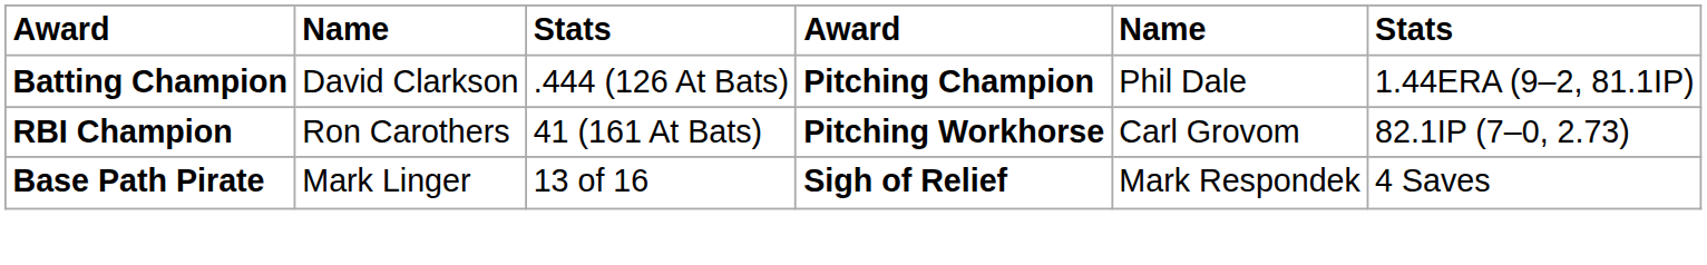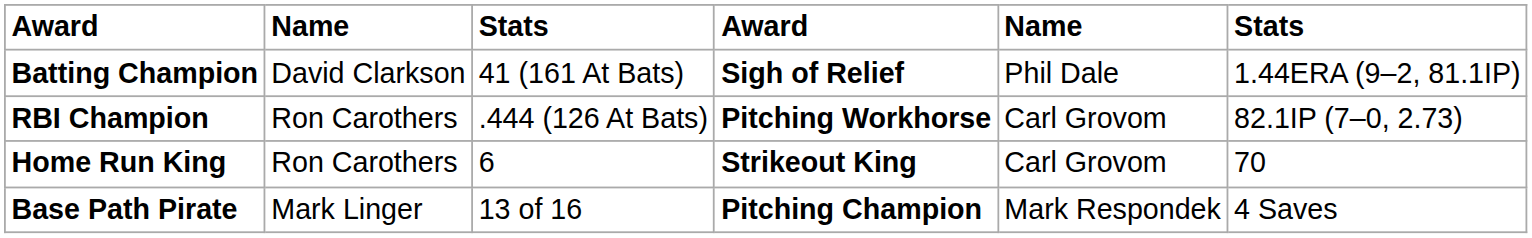Batting Champion | column 3: .444 (126 At Bats) -> 41 (161 At Bats)
Batting Champion | column 4: Pitching Champion -> Sigh of Relief
RBI Champion | column 3: 41 (161 At Bats) -> .444 (126 At Bats)
+ row: Home Run King | Ron Carothers | 6 | Strikeout King | Carl Grovom | 70
Base Path Pirate | column 4: Sigh of Relief -> Pitching Champion
